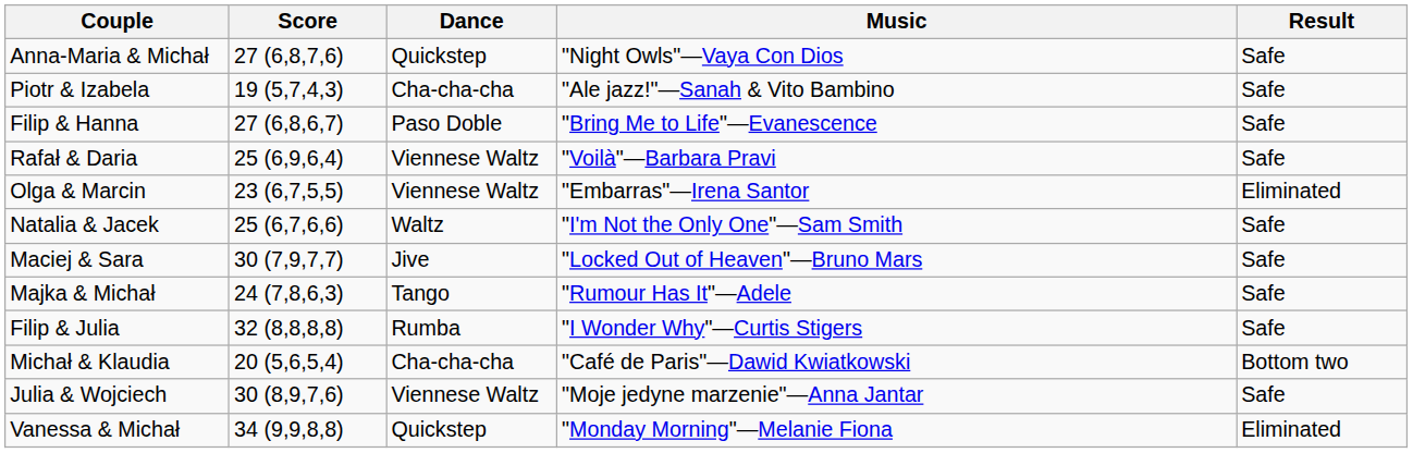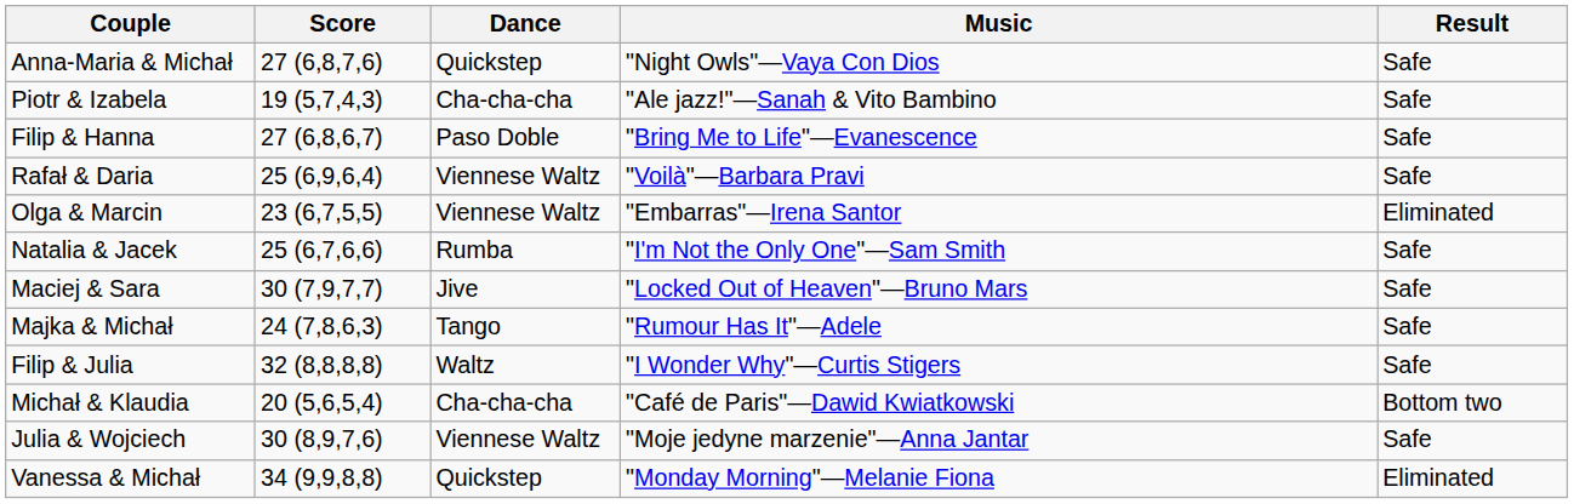Natalia & Jacek | Dance: Waltz -> Rumba
Filip & Julia | Dance: Rumba -> Waltz
